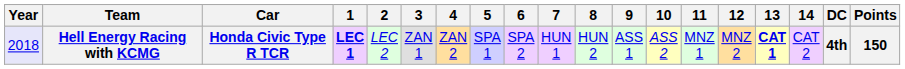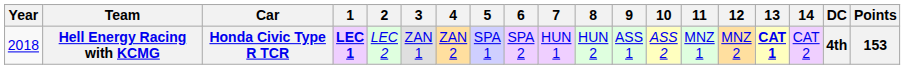Hell Energy Racing with KCMG | Year: lavender background -> no background
Hell Energy Racing with KCMG | Points: 150 -> 153
